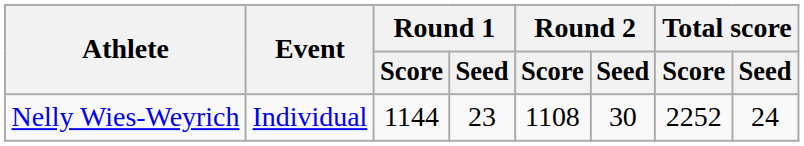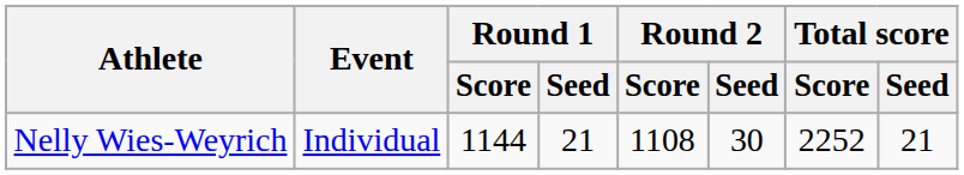Nelly Wies-Weyrich | Round 1 / Seed: 23 -> 21
Nelly Wies-Weyrich | Total score / Seed: 24 -> 21
